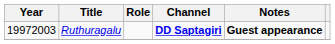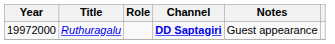Ruthuragalu | Year: 19972003 -> 19972000
Ruthuragalu | Notes: bold -> normal
